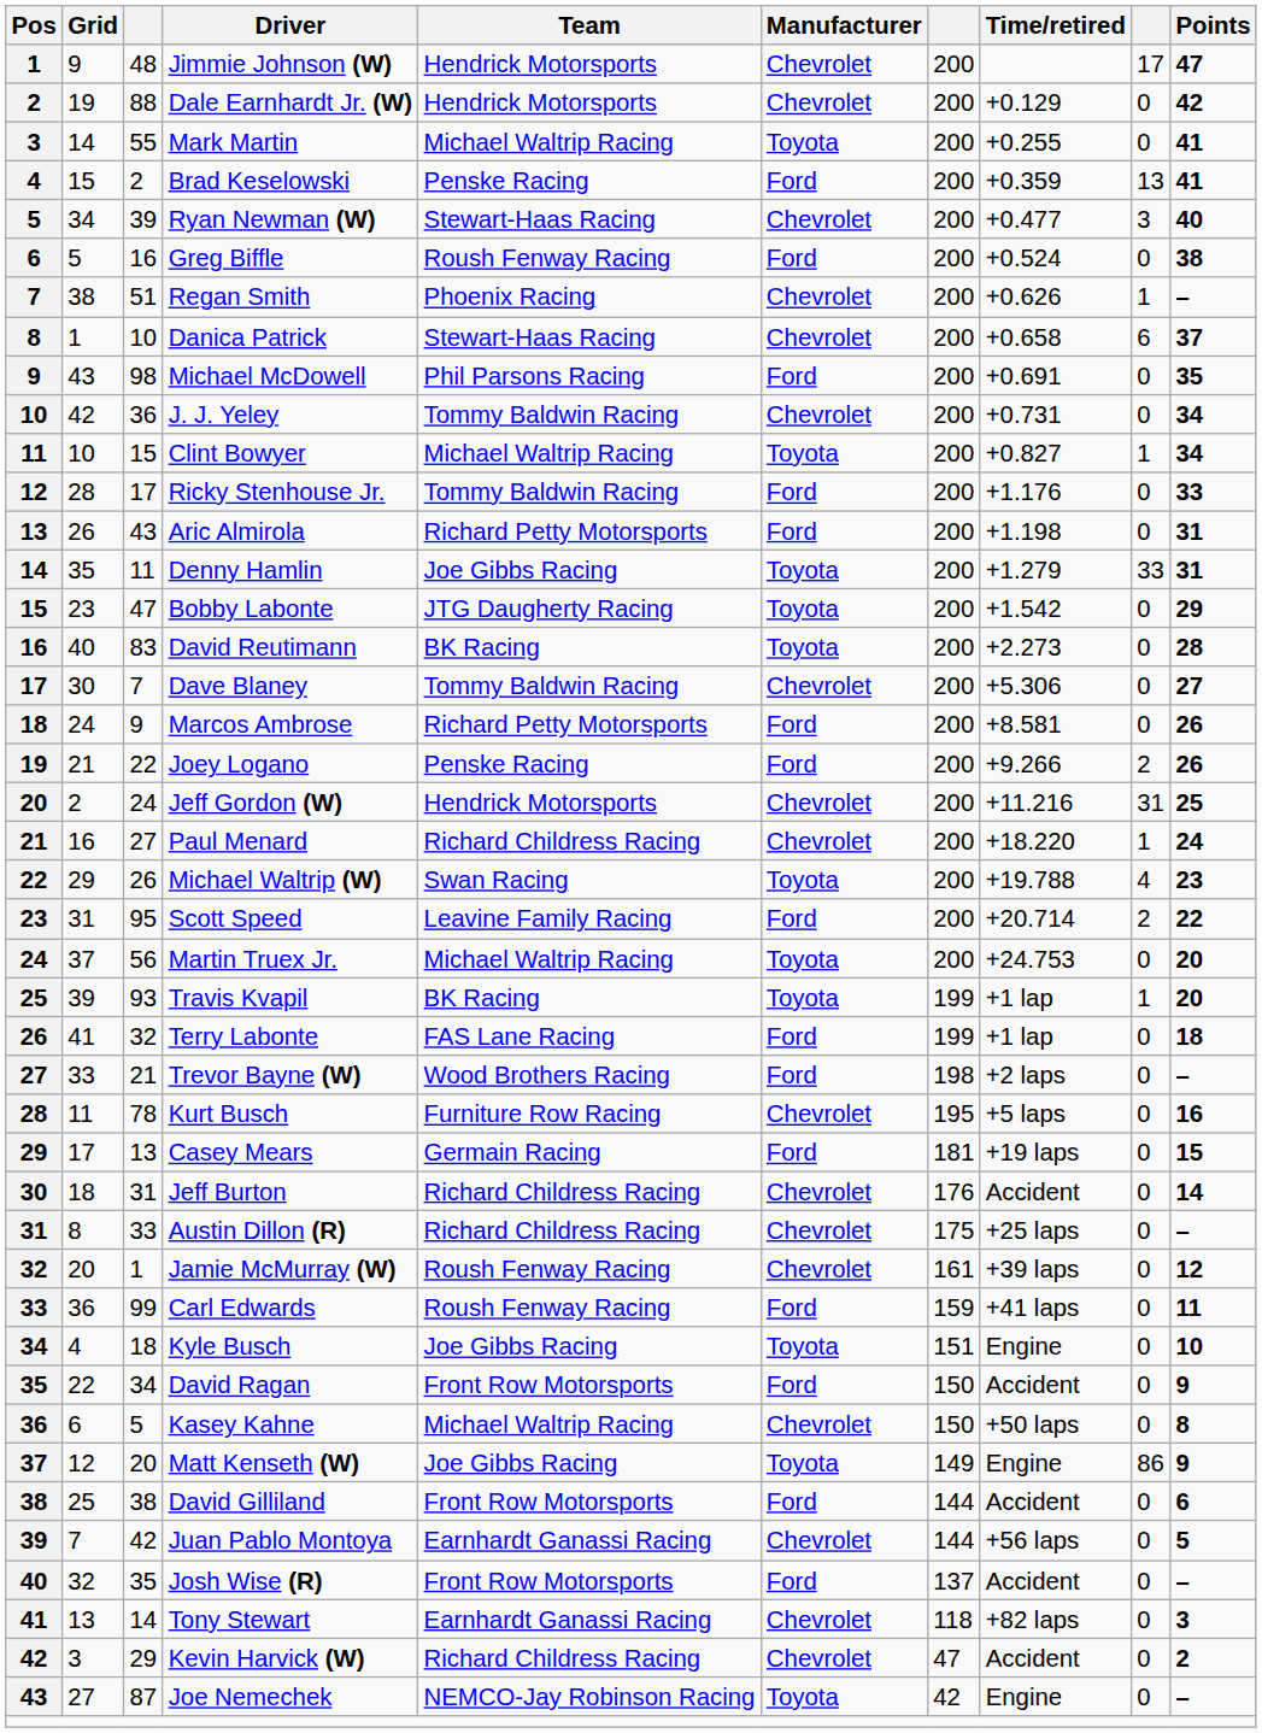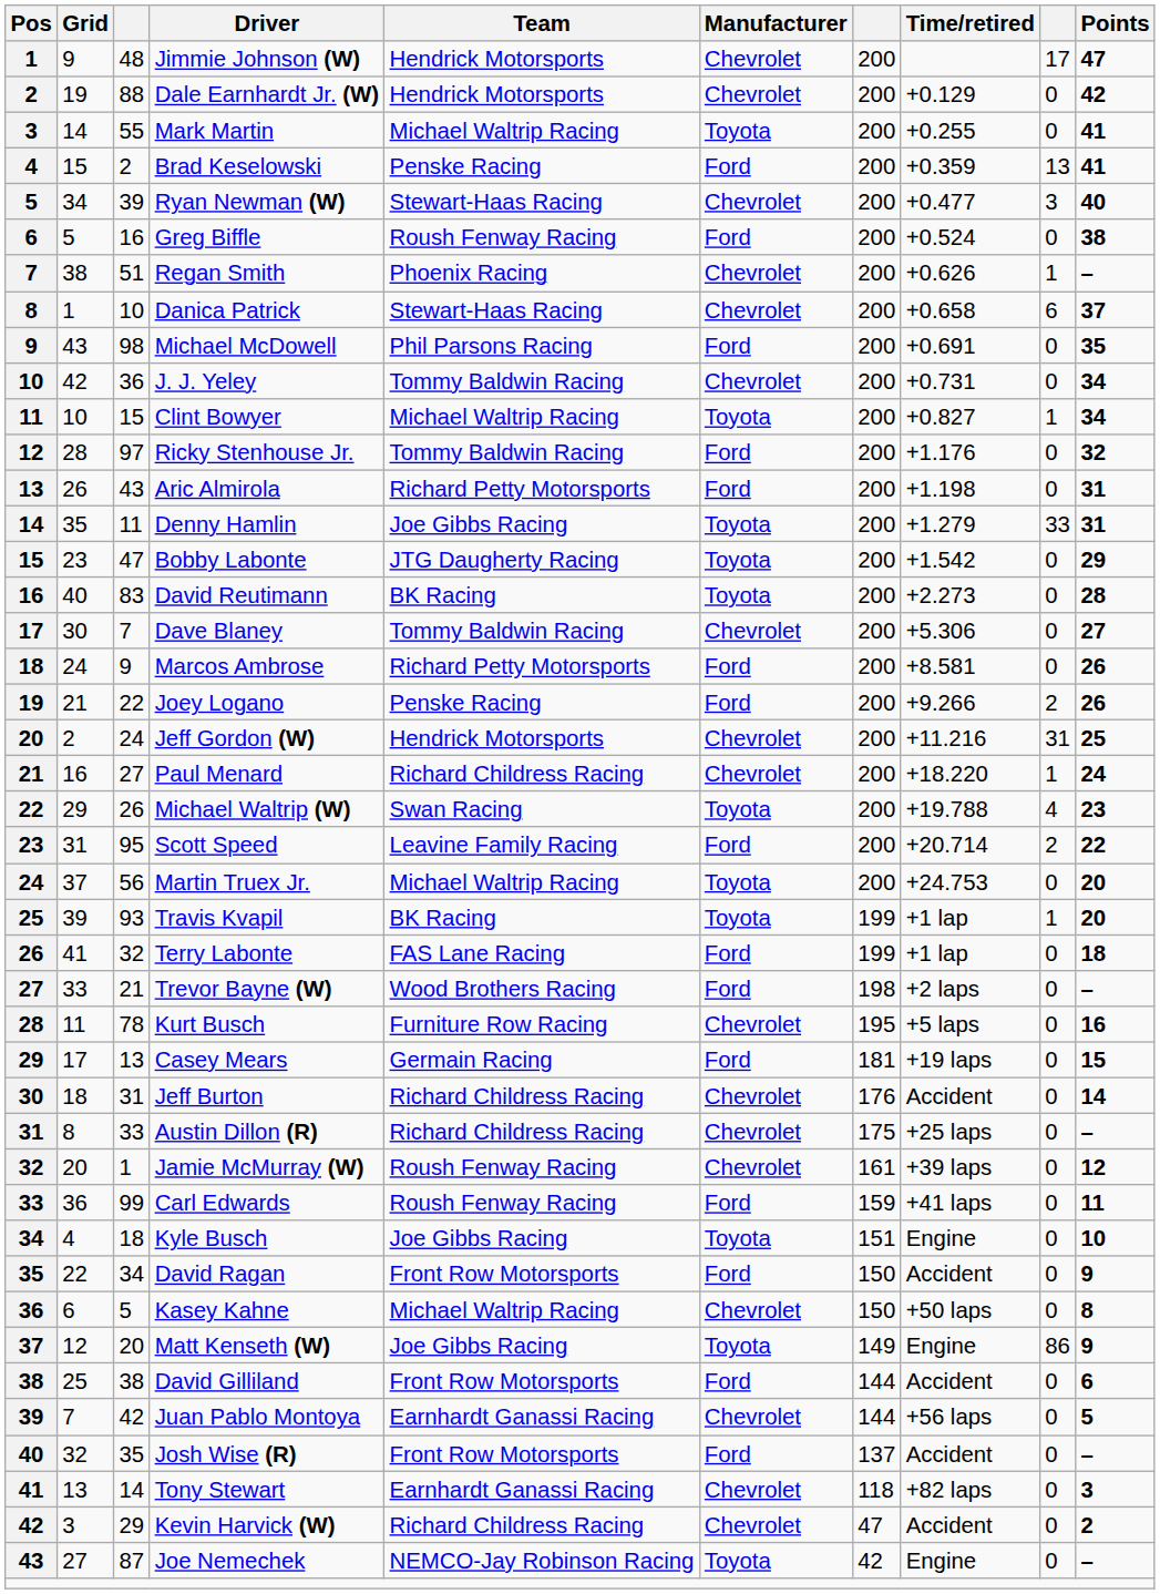Ricky Stenhouse Jr. | column 3: 17 -> 97
Ricky Stenhouse Jr. | Points: 33 -> 32
